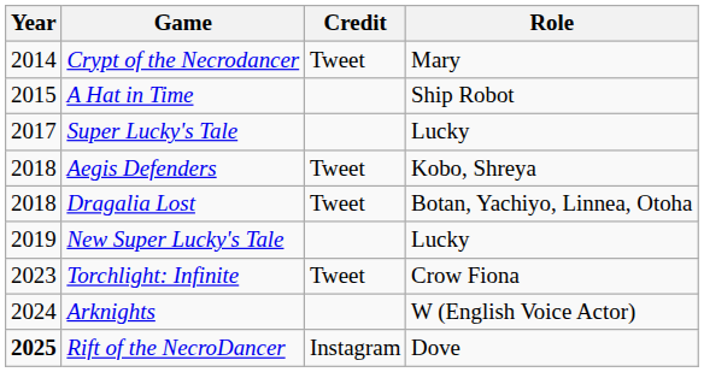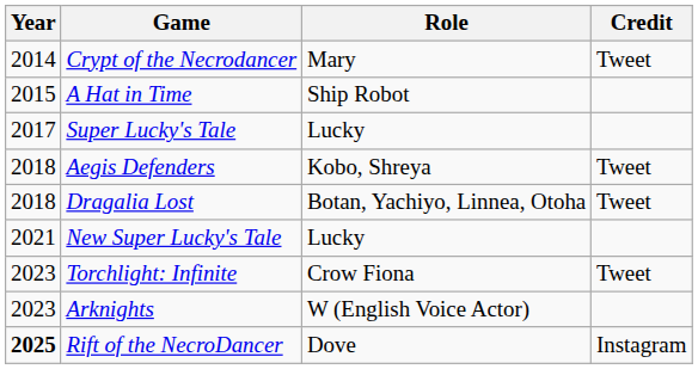columns swapped: Role <-> Credit
New Super Lucky's Tale | Year: 2019 -> 2021
Arknights | Year: 2024 -> 2023
